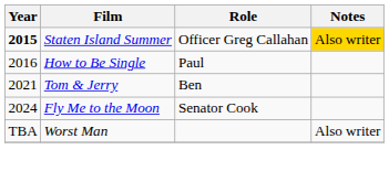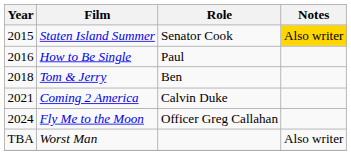Staten Island Summer | Year: bold -> normal
Staten Island Summer | Role: Officer Greg Callahan -> Senator Cook
Tom & Jerry | Year: 2021 -> 2018
+ row: 2021 | Coming 2 America | Calvin Duke
Fly Me to the Moon | Role: Senator Cook -> Officer Greg Callahan
